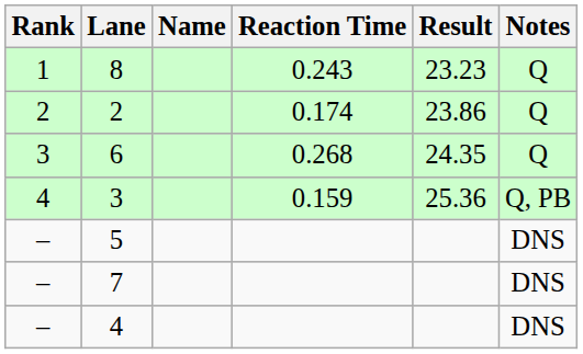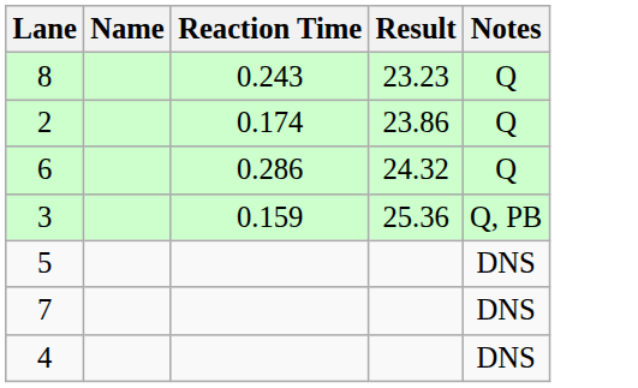- column: Rank | 1 | 2 | 3 | 4 | – | – | –
6 | Reaction Time: 0.268 -> 0.286
6 | Result: 24.35 -> 24.32
